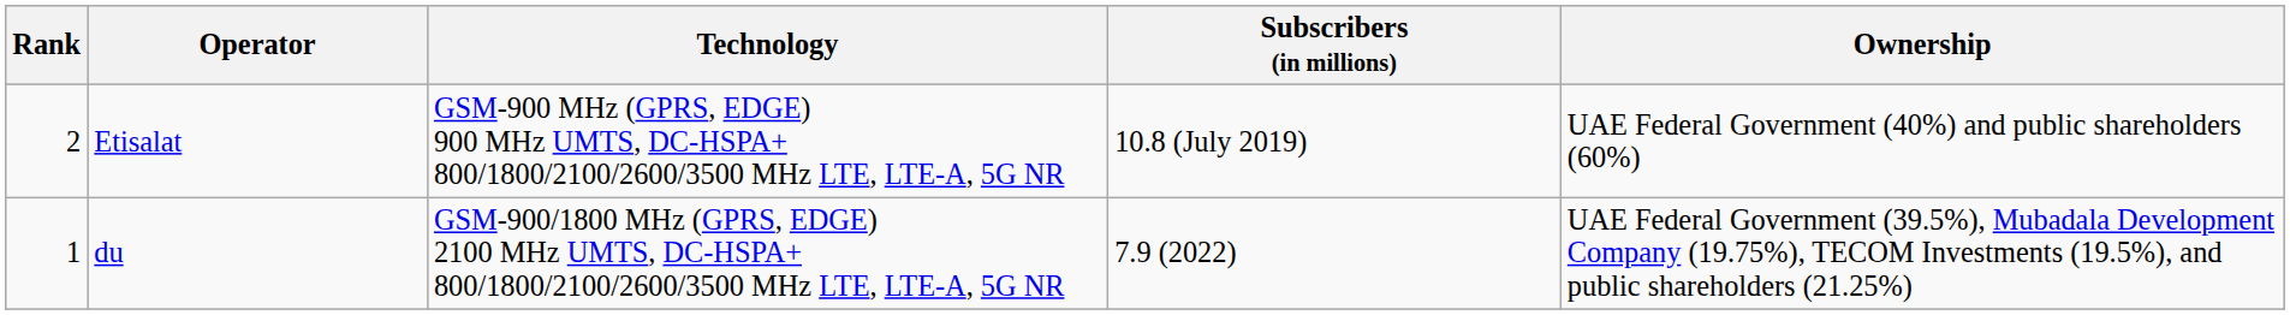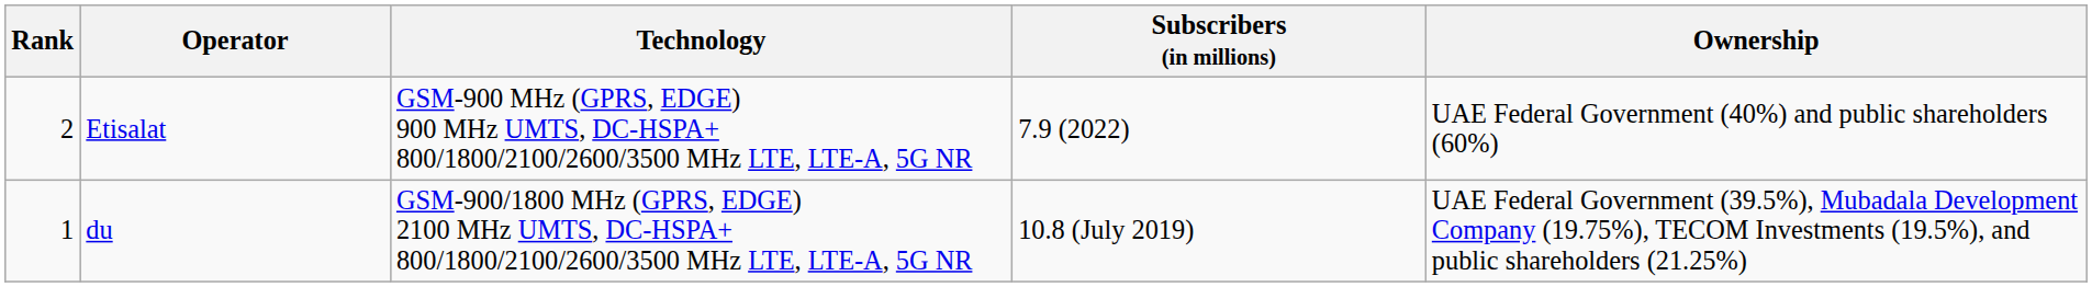Etisalat | Subscribers (in millions): 10.8 (July 2019) -> 7.9 (2022)
du | Subscribers (in millions): 7.9 (2022) -> 10.8 (July 2019)
